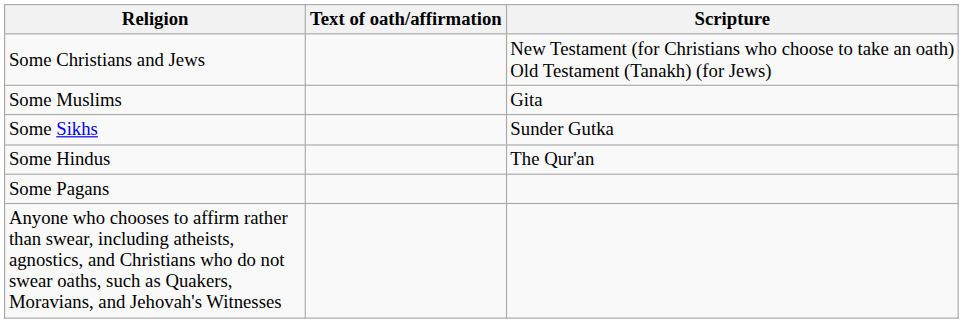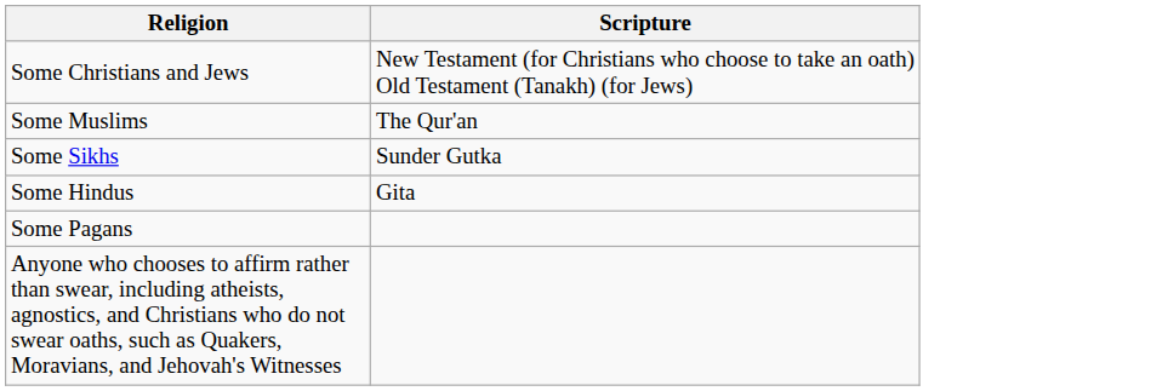- column: Text of oath/affirmation
Some Muslims | Scripture: Gita -> The Qur'an
Some Hindus | Scripture: The Qur'an -> Gita
